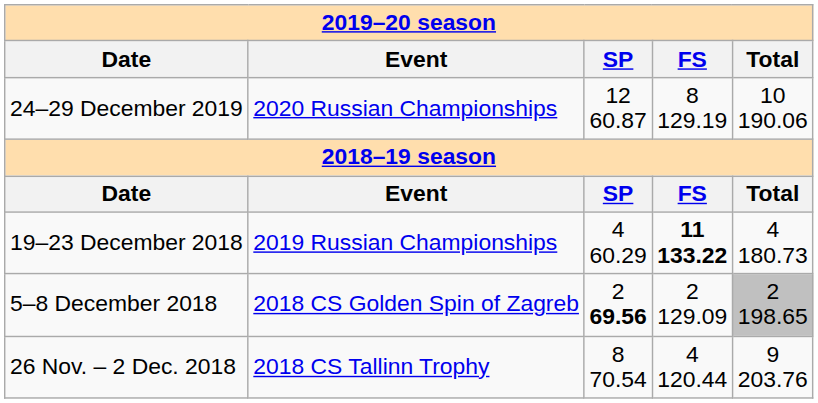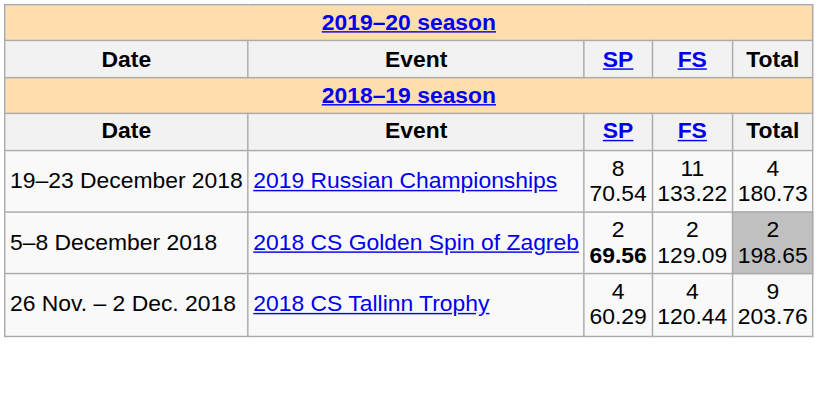- row: 24–29 December 2019 | 2020 Russian Championships | 12 60.87 | 8 129.19 | 10 190.06
19–23 December 2018 | column 3: 4 60.29 -> 8 70.54
19–23 December 2018 | column 4: bold -> normal
26 Nov. – 2 Dec. 2018 | column 3: 8 70.54 -> 4 60.29
